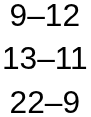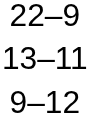rows swapped: 9–12 <-> 22–9
